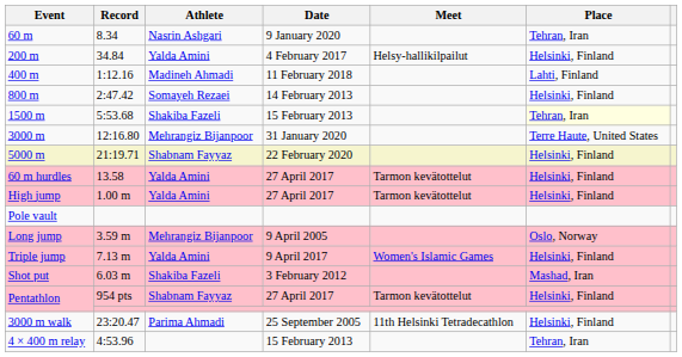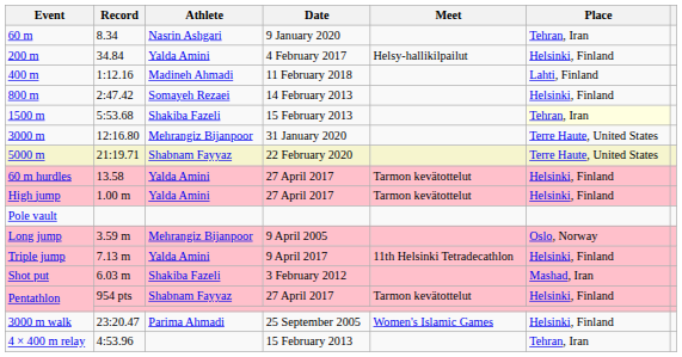5000 m | Place: Helsinki, Finland -> Terre Haute, United States
Triple jump | Meet: Women's Islamic Games -> 11th Helsinki Tetradecathlon
3000 m walk | Meet: 11th Helsinki Tetradecathlon -> Women's Islamic Games
